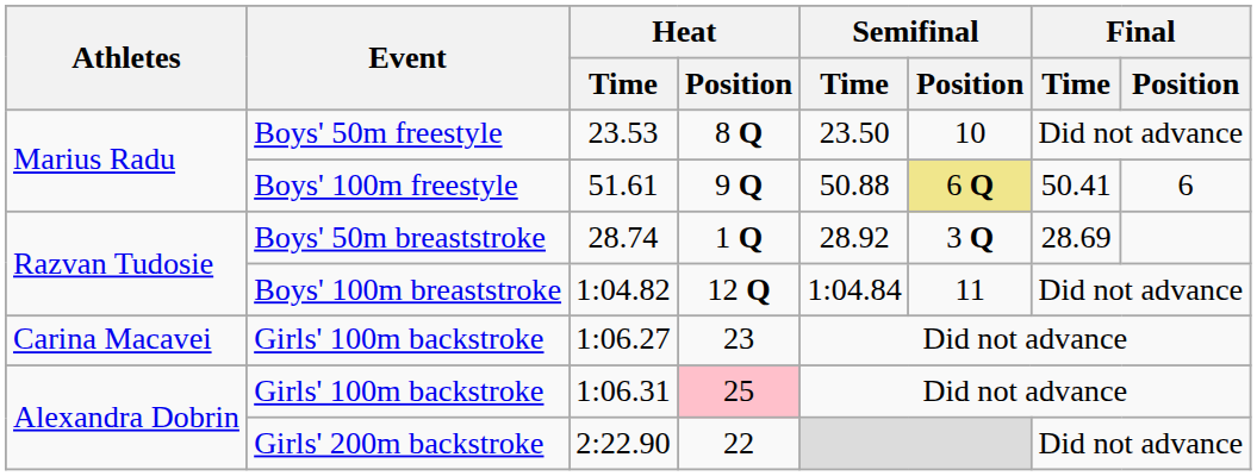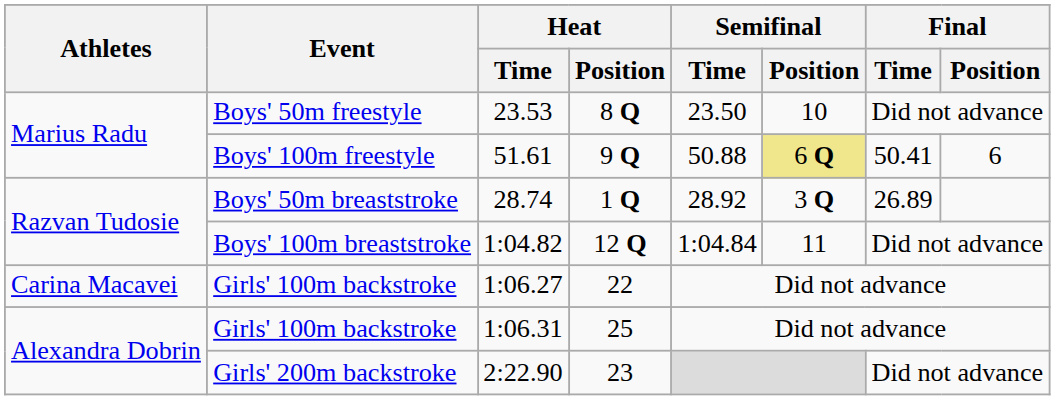28.74 | Final / Time: 28.69 -> 26.89
1:06.27 | Heat / Position: 23 -> 22
1:06.31 | Heat / Position: pink background -> no background
2:22.90 | Heat / Position: 22 -> 23
